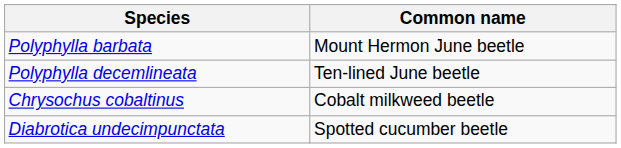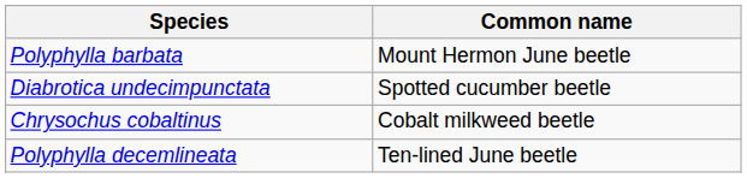rows swapped: Polyphylla decemlineata <-> Diabrotica undecimpunctata
